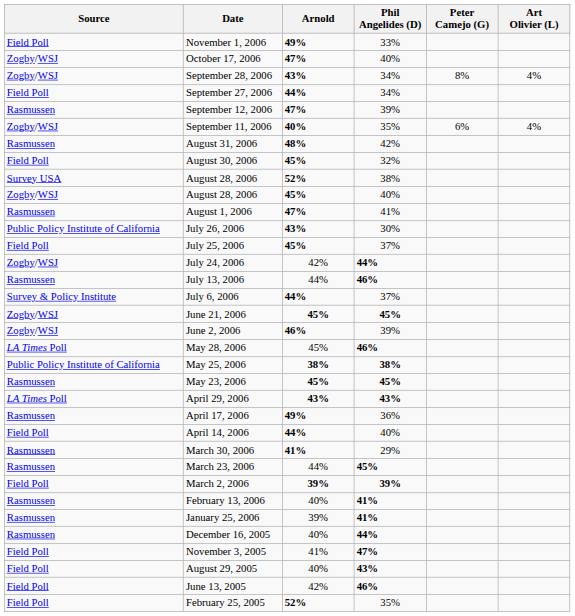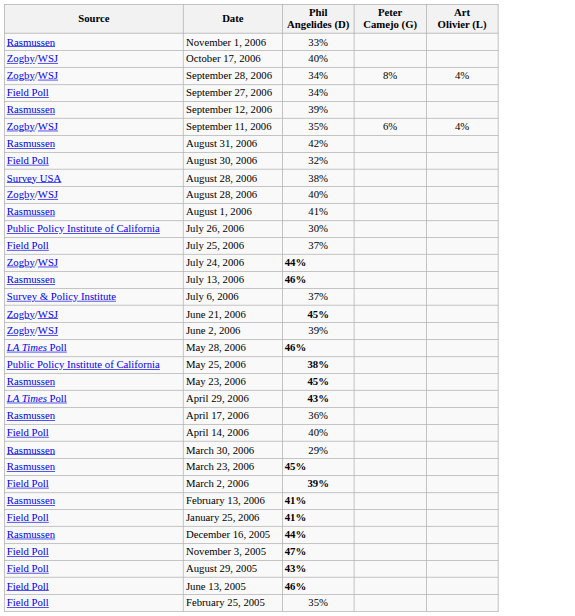- column: Arnold | 49% | 47% | 43% | 44% | 47% | 40% | 48% | 45% | 52% | 45% | 47% | 43% | 45% | 42% | 44% | 44% | 45% | 46% | 45% | 38% | 45% | 43% | 49% | 44% | 41% | 44% | 39% | 40% | 39% | 40% | 41% | 40% | 42% | 52%
November 1, 2006 | Source: Field Poll -> Rasmussen
January 25, 2006 | Source: Rasmussen -> Field Poll
